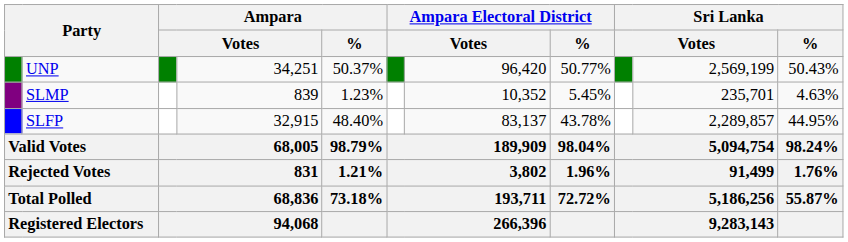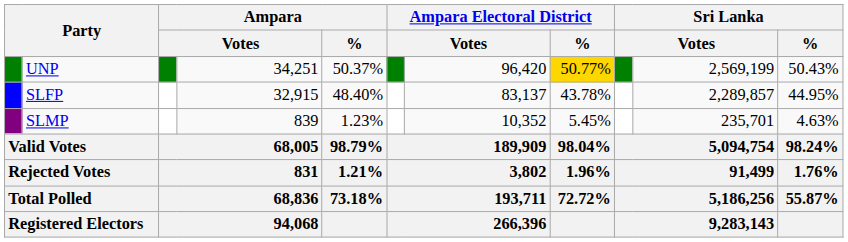UNP | Ampara Electoral District / %: no background -> gold background
rows swapped: SLFP <-> SLMP
